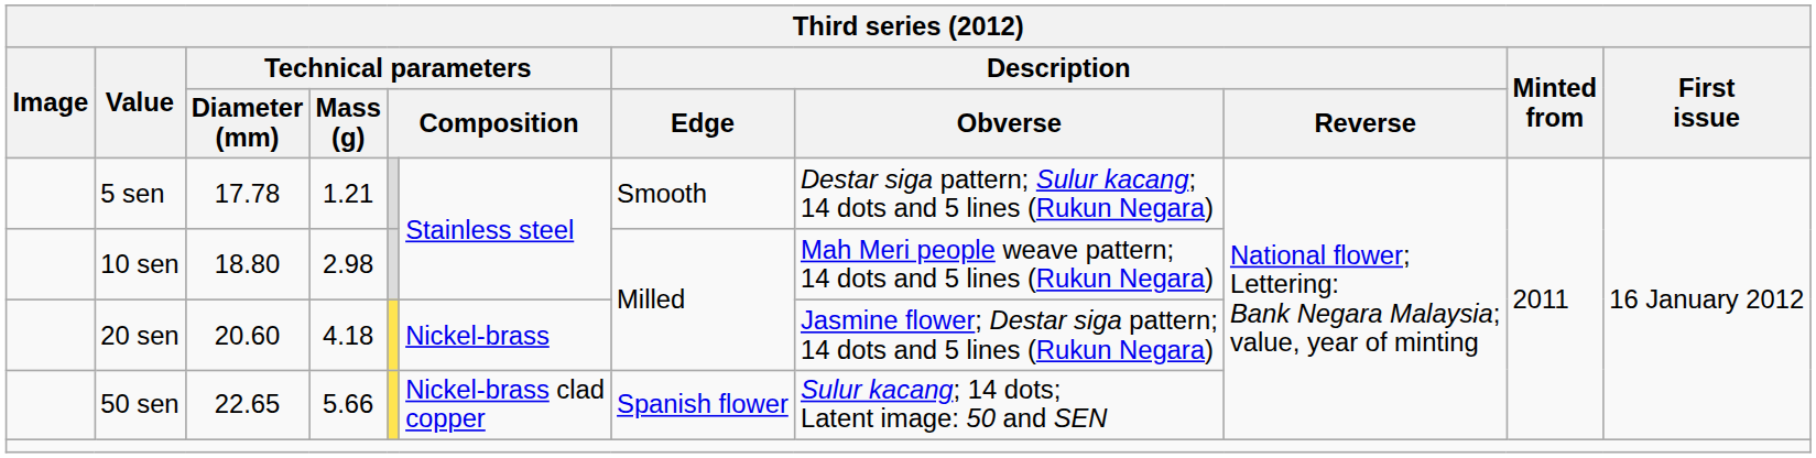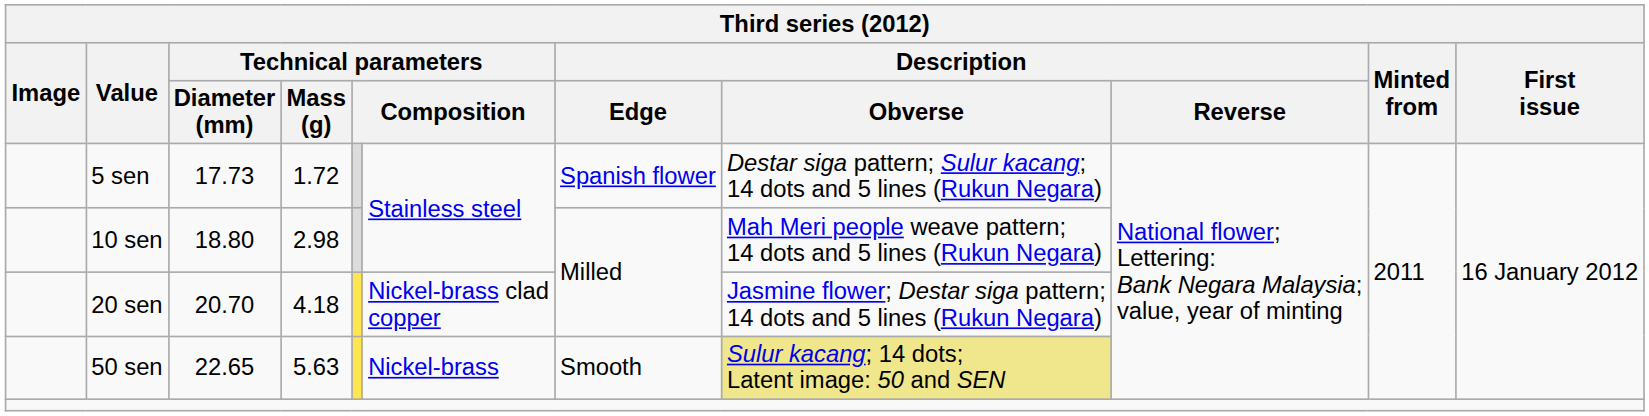5 sen | Technical parameters / Diameter (mm): 17.78 -> 17.73
5 sen | Technical parameters / Mass (g): 1.21 -> 1.72
5 sen | Description / Edge: Smooth -> Spanish flower
20 sen | Technical parameters / Diameter (mm): 20.60 -> 20.70
20 sen | column 6: Nickel-brass -> Nickel-brass clad copper
50 sen | Technical parameters / Mass (g): 5.66 -> 5.63
50 sen | column 6: Nickel-brass clad copper -> Nickel-brass
50 sen | Description / Edge: Spanish flower -> Smooth
50 sen | Description / Obverse: no background -> khaki background
